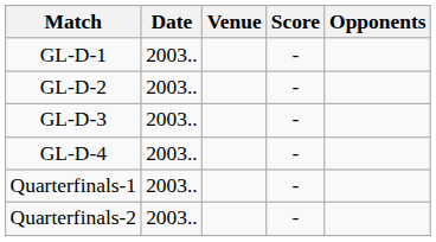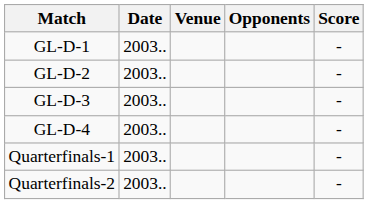columns swapped: Opponents <-> Score
